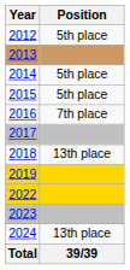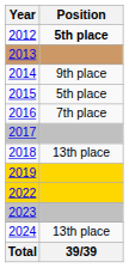2012 | Position: normal -> bold
2014 | Position: 5th place -> 9th place
